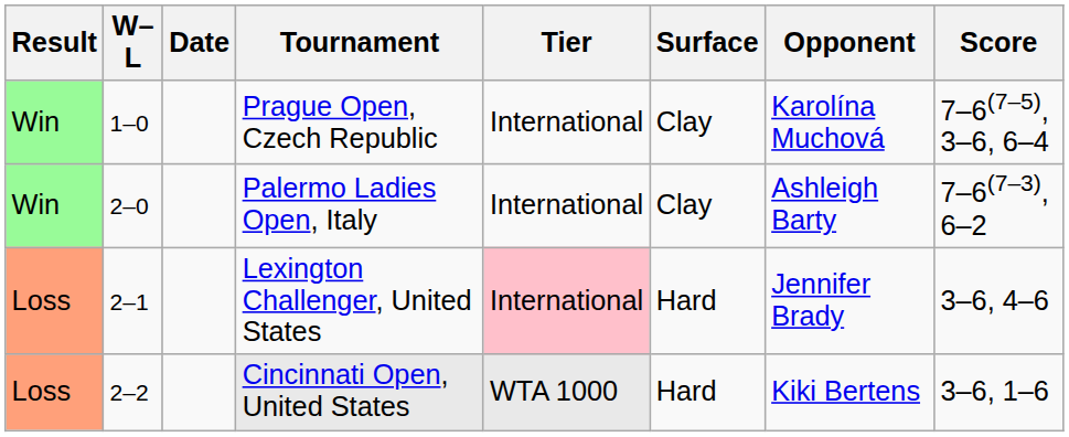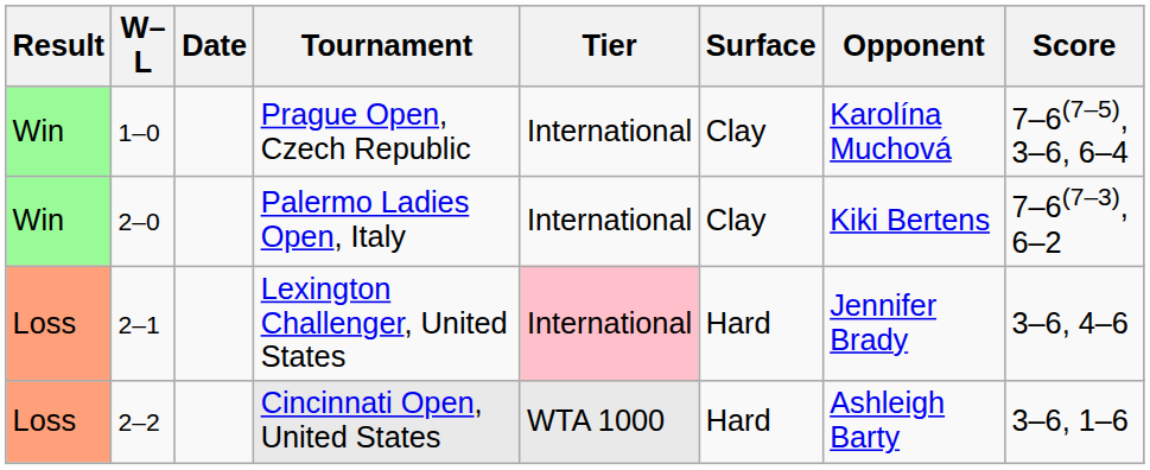Palermo Ladies Open, Italy | Opponent: Ashleigh Barty -> Kiki Bertens
Cincinnati Open, United States | Opponent: Kiki Bertens -> Ashleigh Barty
